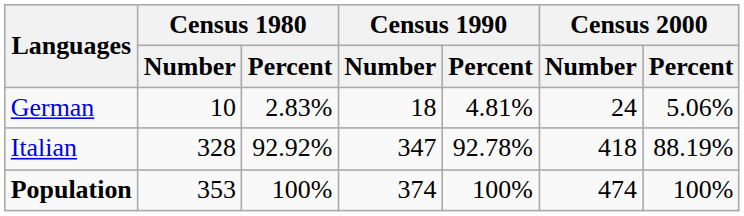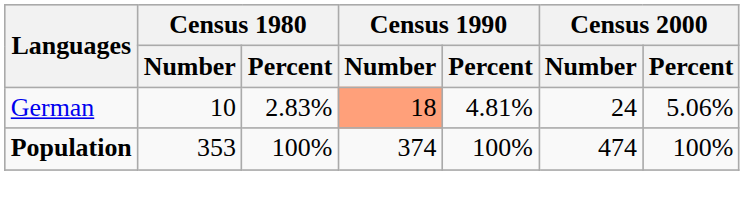German | Census 1990 / Number: no background -> lightsalmon background
- row: Italian | 328 | 92.92% | 347 | 92.78% | 418 | 88.19%
